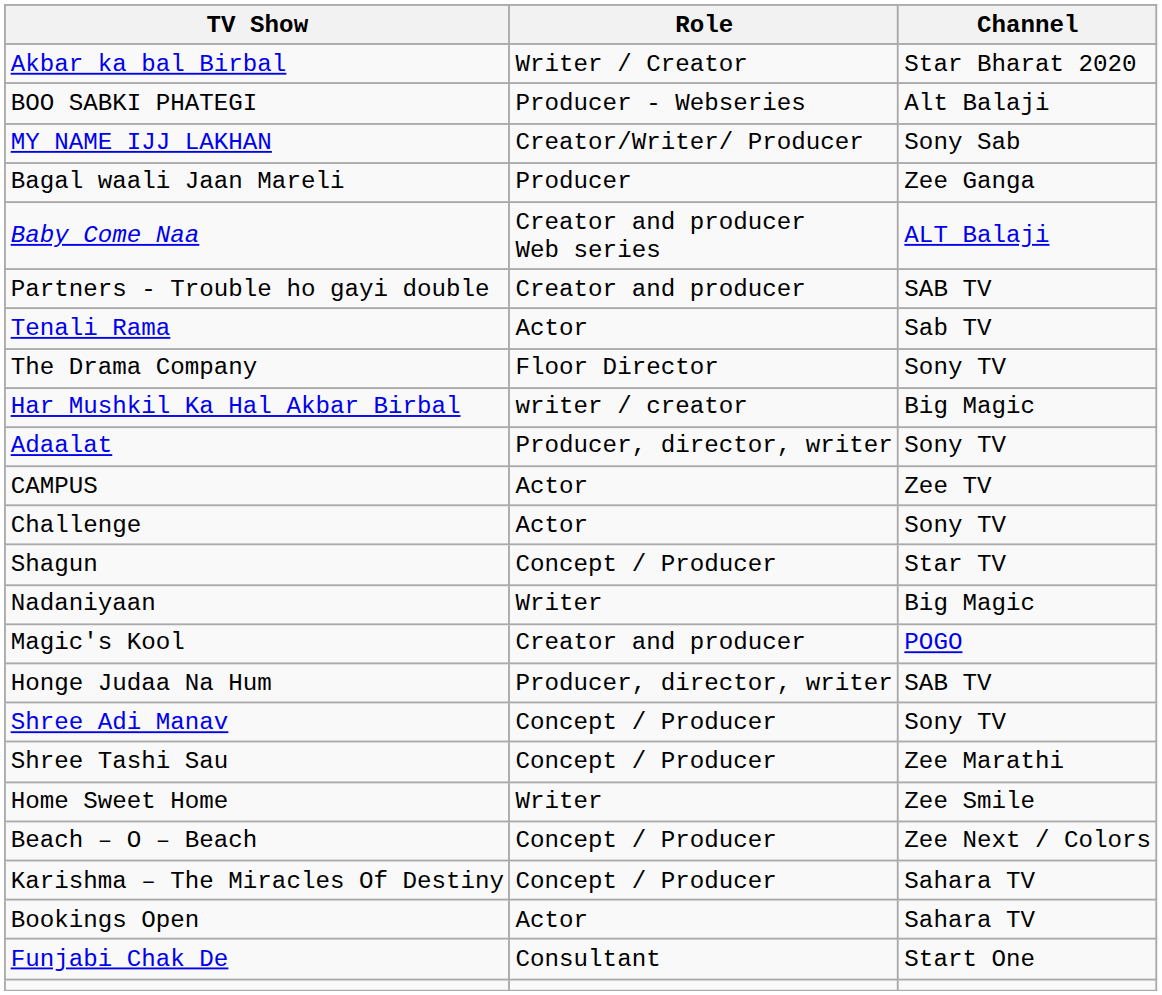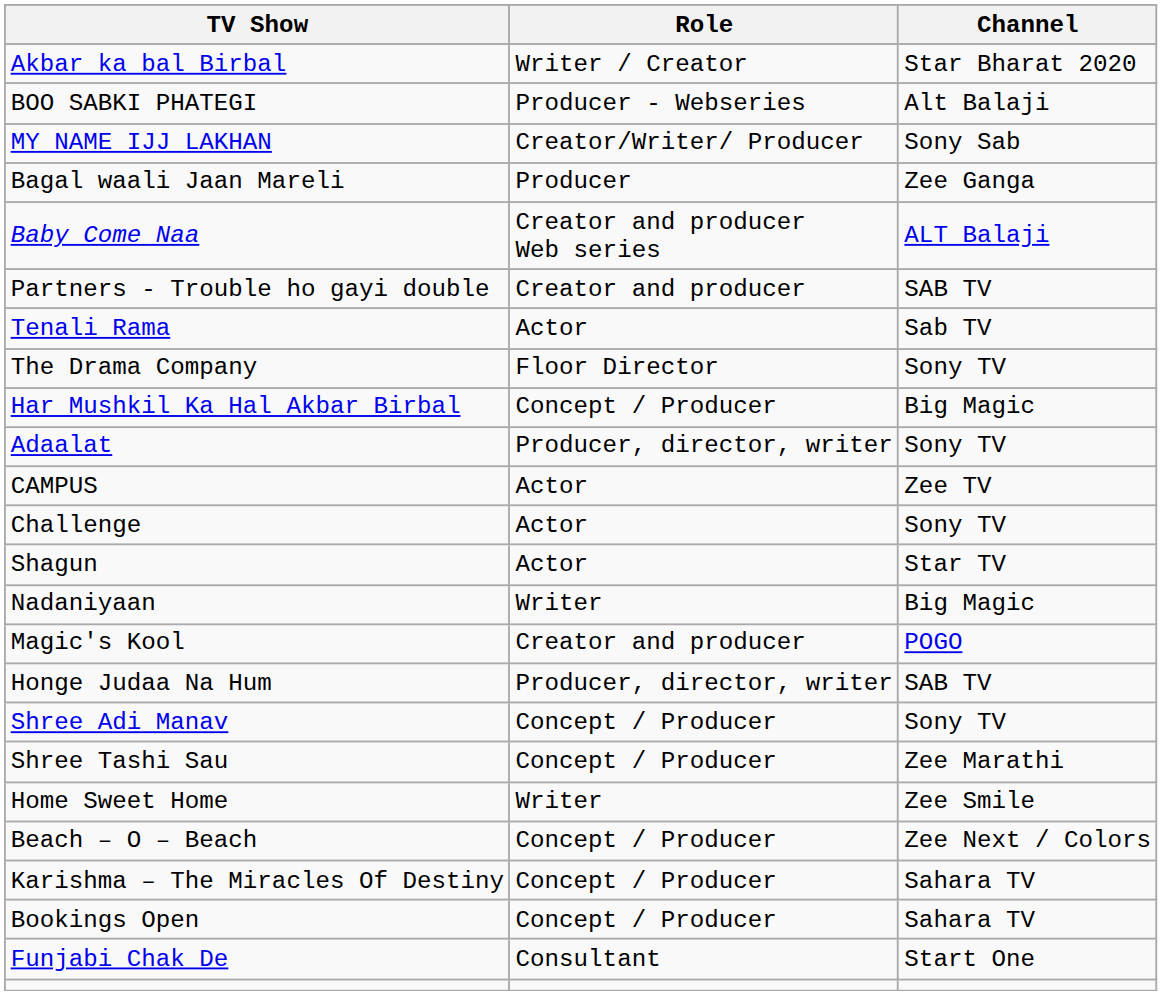Har Mushkil Ka Hal Akbar Birbal | Role: writer / creator -> Concept / Producer
Shagun | Role: Concept / Producer -> Actor
Bookings Open | Role: Actor -> Concept / Producer
